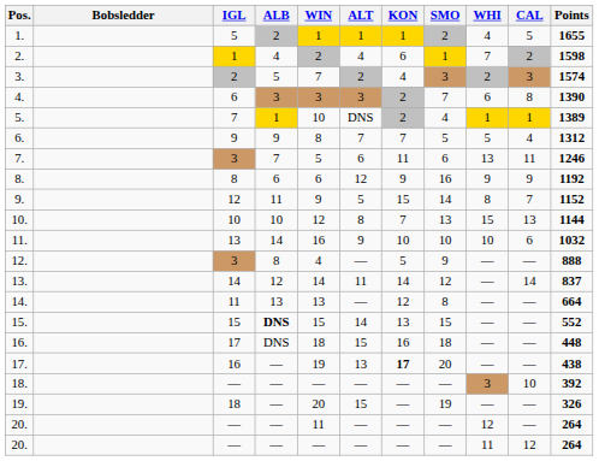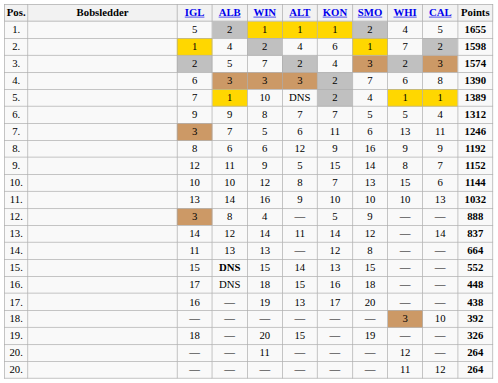10. | CAL: 13 -> 6
11. | CAL: 6 -> 13
17. | KON: bold -> normal
